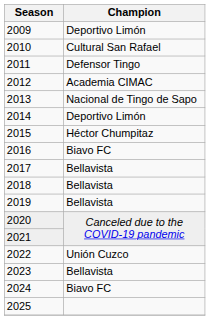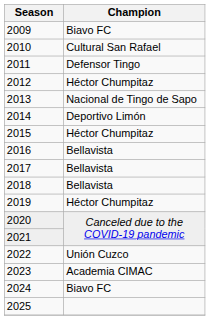2009 | Champion: Deportivo Limón -> Biavo FC
2012 | Champion: Academia CIMAC -> Héctor Chumpitaz
2016 | Champion: Biavo FC -> Bellavista
2019 | Champion: Bellavista -> Héctor Chumpitaz
2023 | Champion: Bellavista -> Academia CIMAC
